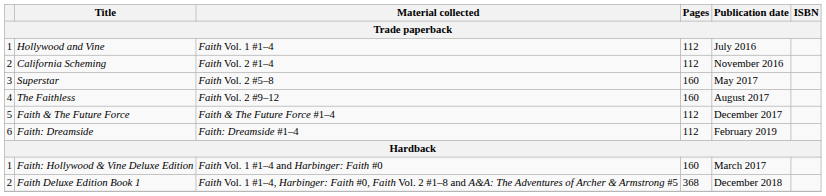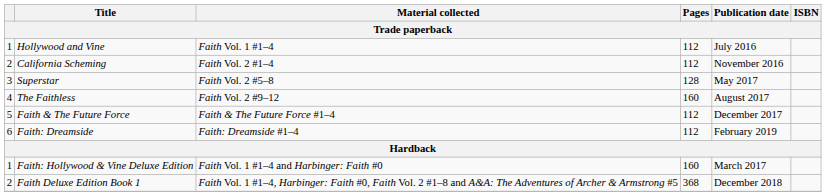Superstar | Pages: 160 -> 128
